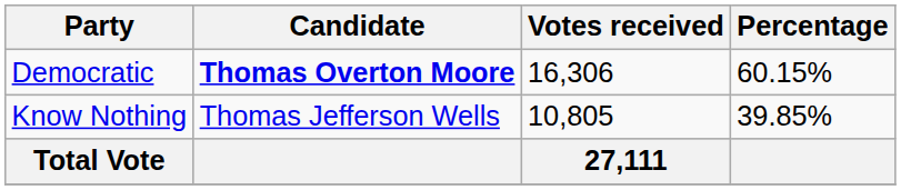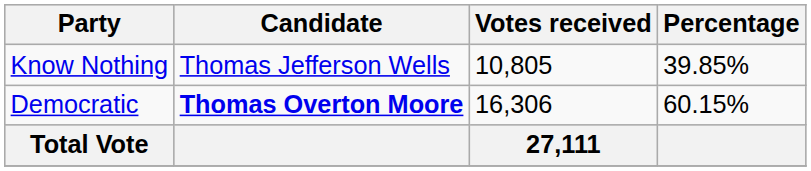rows swapped: Democratic <-> Know Nothing
